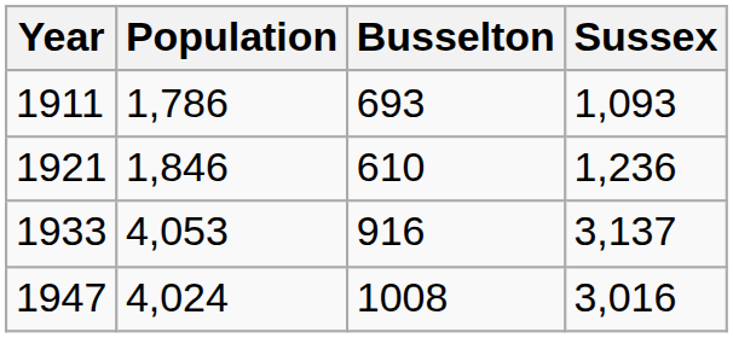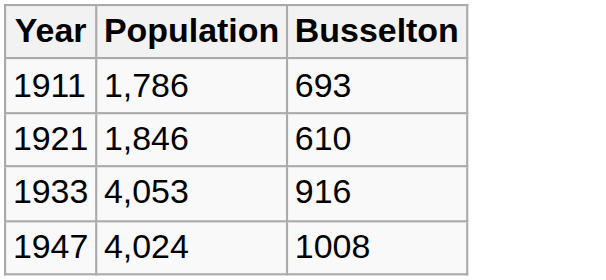- column: Sussex | 1,093 | 1,236 | 3,137 | 3,016
